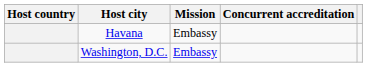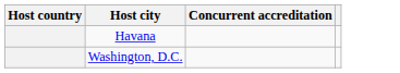- column: Mission | Embassy | Embassy
